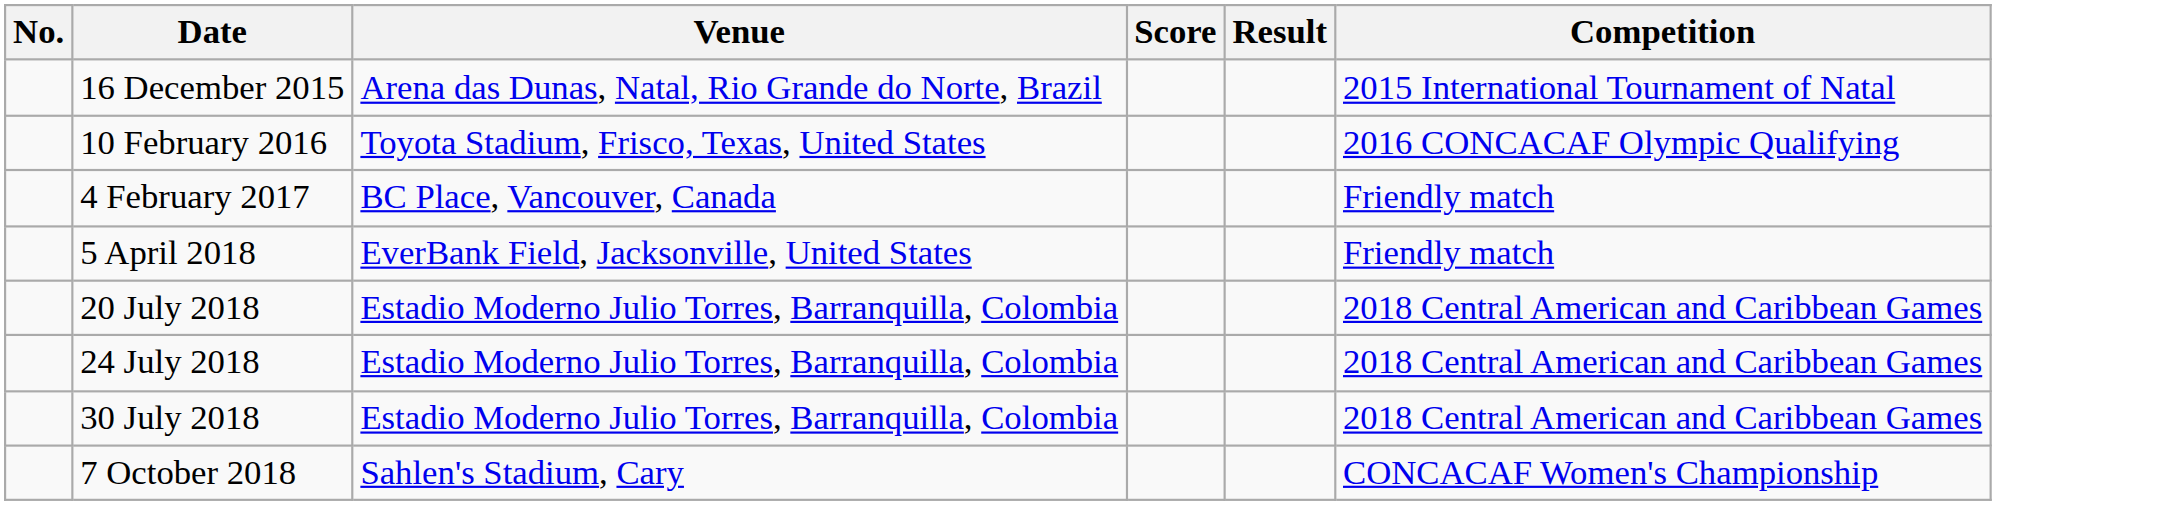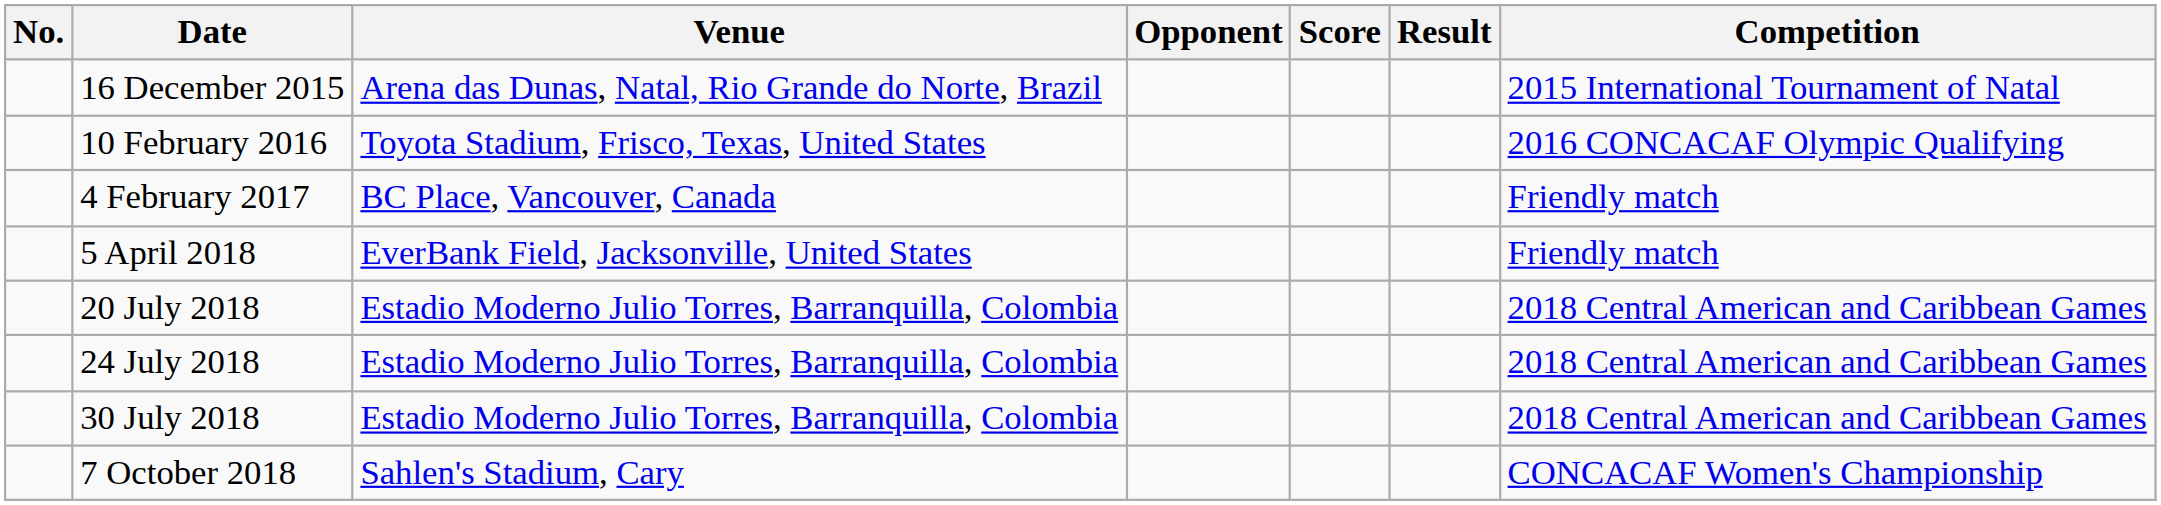+ column: Opponent
